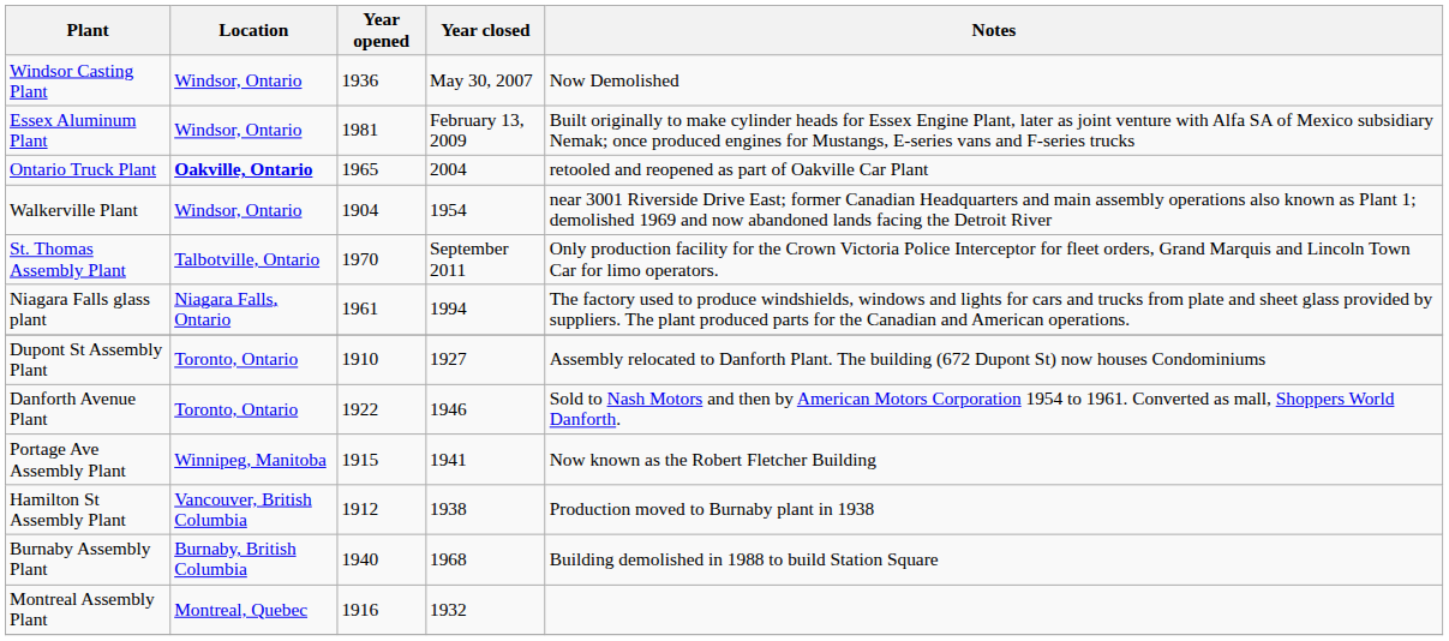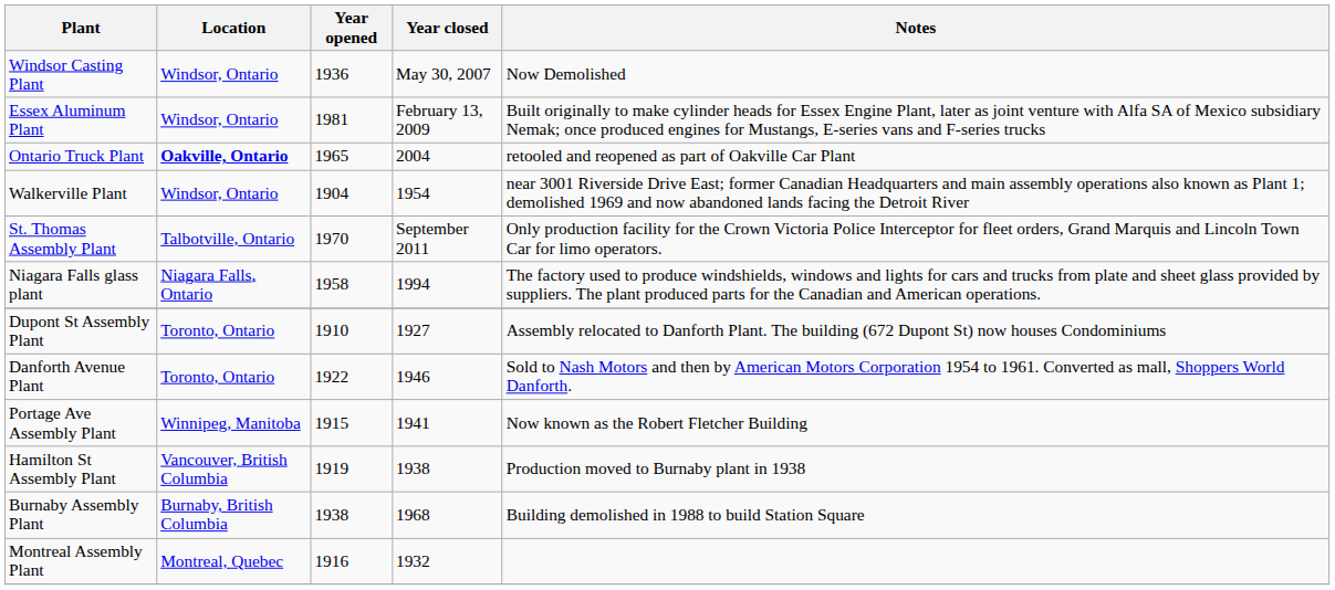Niagara Falls glass plant | Year opened: 1961 -> 1958
Hamilton St Assembly Plant | Year opened: 1912 -> 1919
Burnaby Assembly Plant | Year opened: 1940 -> 1938
